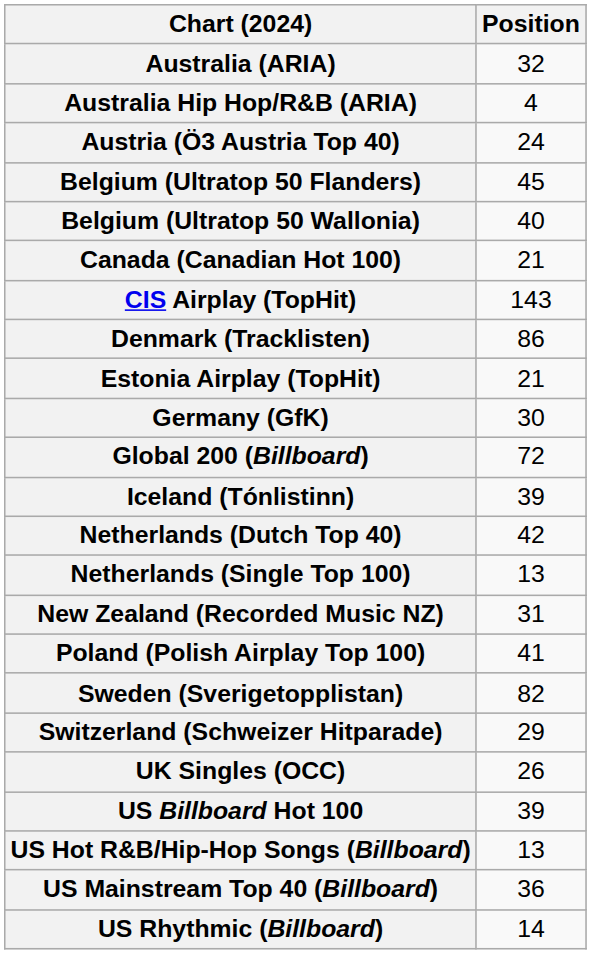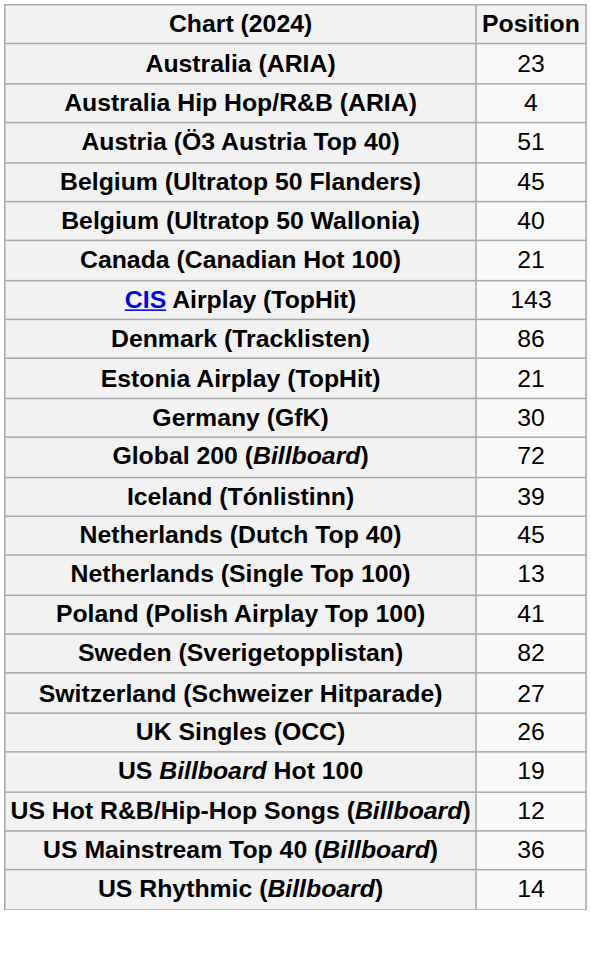Australia (ARIA) | Position: 32 -> 23
Austria (Ö3 Austria Top 40) | Position: 24 -> 51
Netherlands (Dutch Top 40) | Position: 42 -> 45
- row: New Zealand (Recorded Music NZ) | 31
Switzerland (Schweizer Hitparade) | Position: 29 -> 27
US Billboard Hot 100 | Position: 39 -> 19
US Hot R&B/Hip-Hop Songs (Billboard) | Position: 13 -> 12
